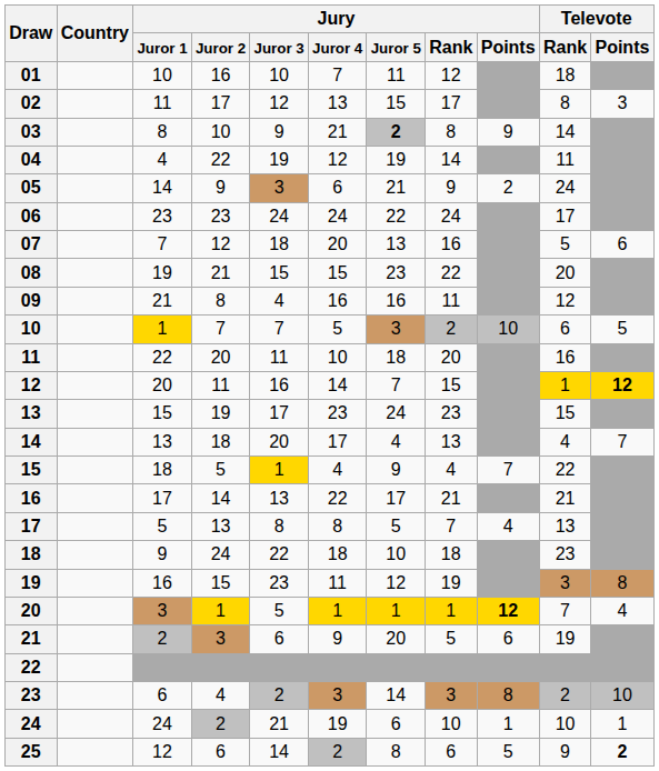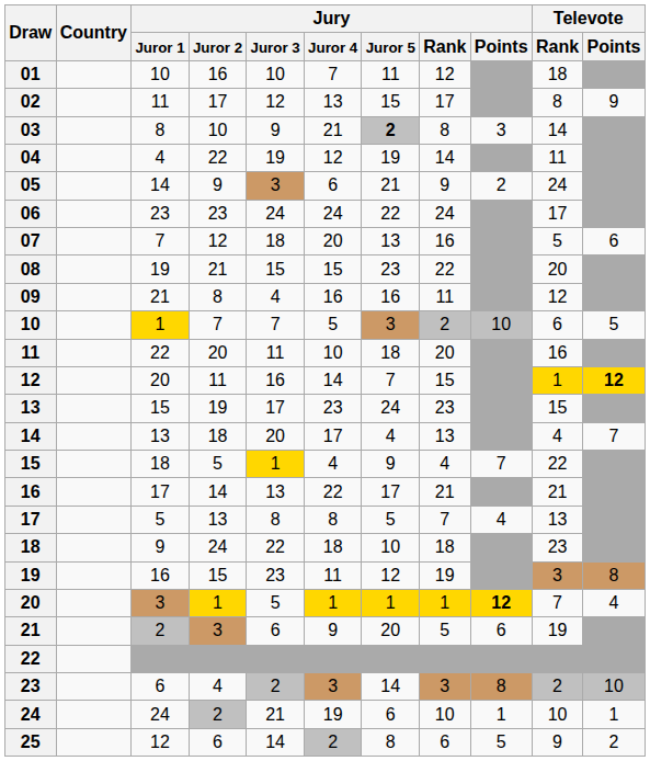02 | Televote / Points: 3 -> 9
03 | Jury / Points: 9 -> 3
25 | Televote / Points: bold -> normal
